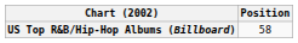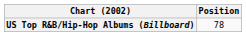US Top R&B/Hip-Hop Albums (Billboard) | Position: 58 -> 78
